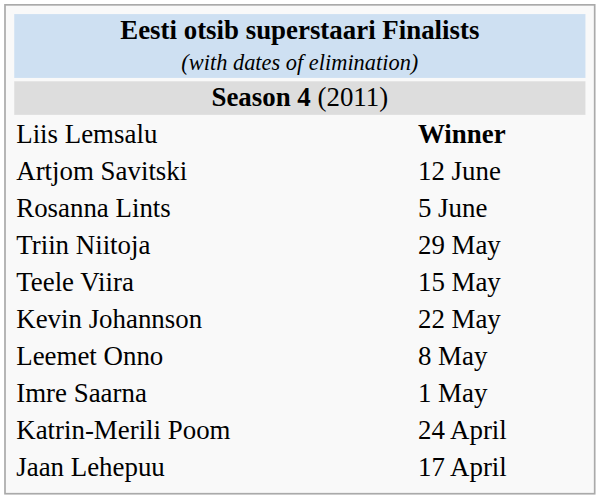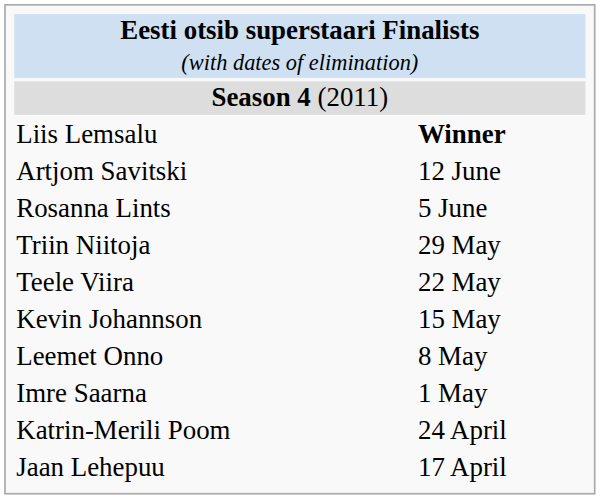Teele Viira | column 2: 15 May -> 22 May
Kevin Johannson | column 2: 22 May -> 15 May
